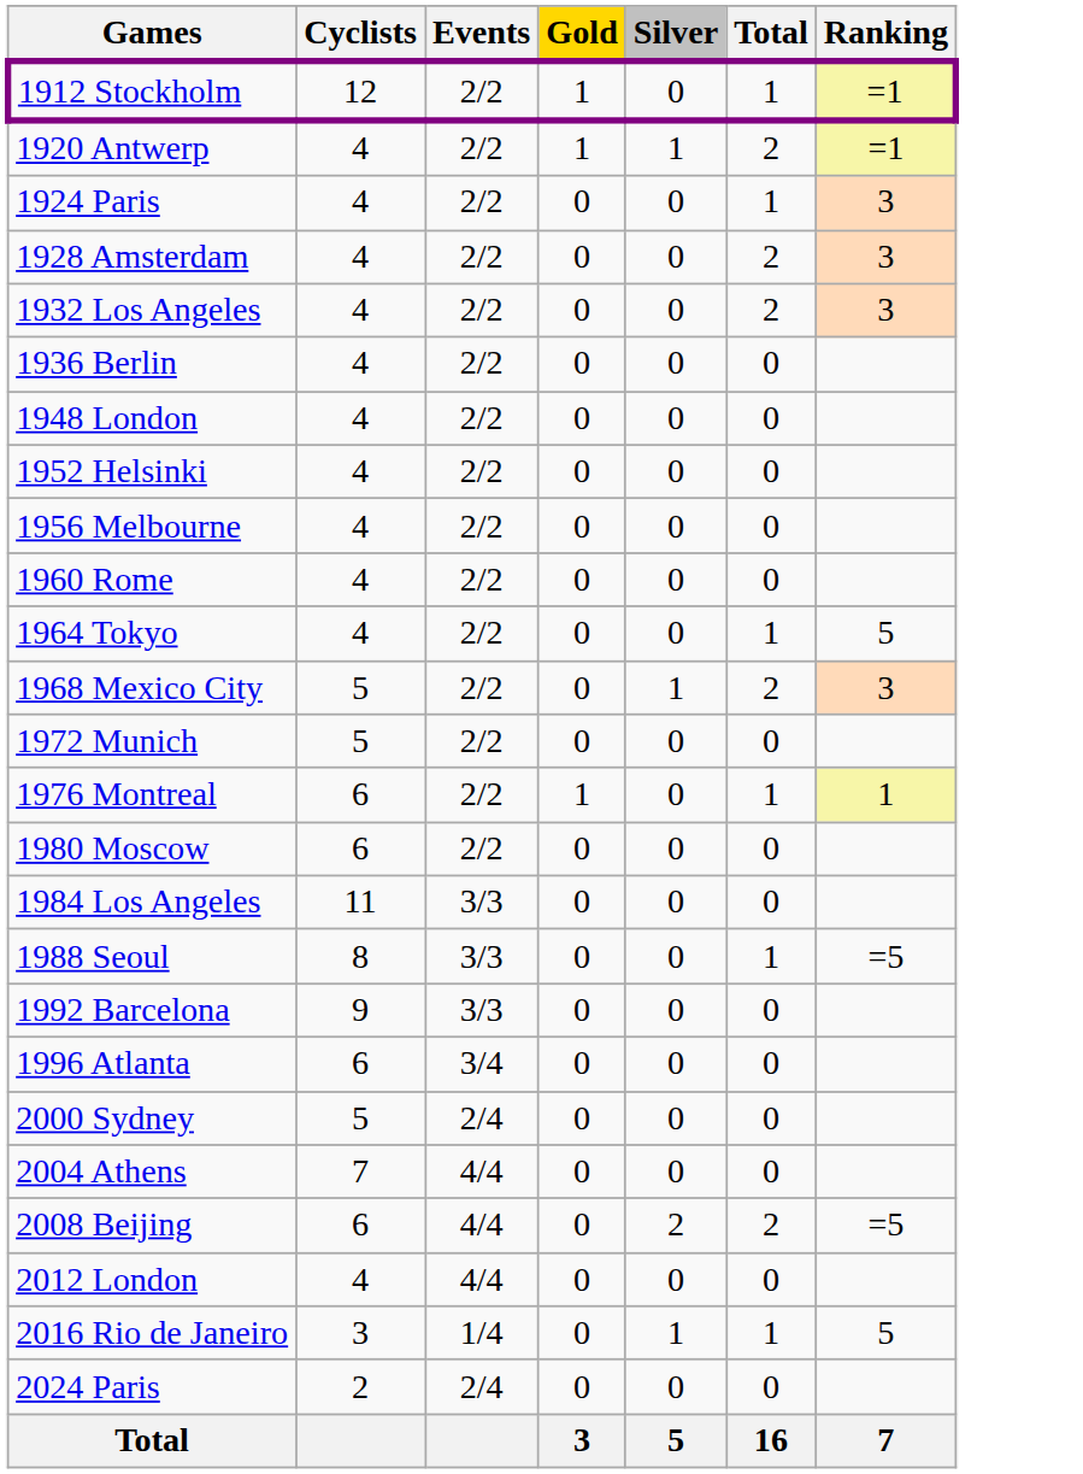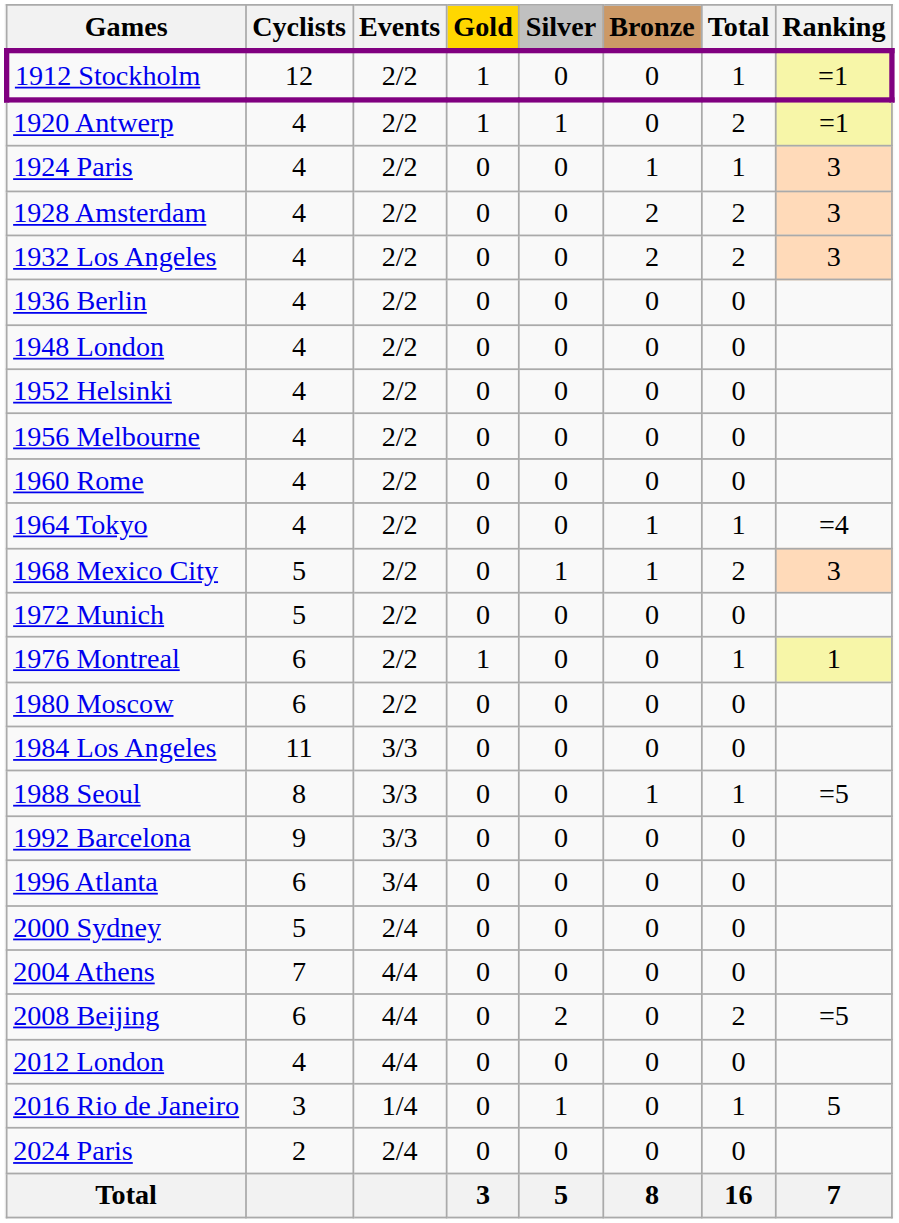+ column: Bronze | 0 | 0 | 1 | 2 | 2 | 0 | 0 | 0 | 0 | 0 | 1 | 1 | 0 | 0 | 0 | 0 | 1 | 0 | 0 | 0 | 0 | 0 | 0 | 0 | 0 | 8
1964 Tokyo | Ranking: 5 -> =4
